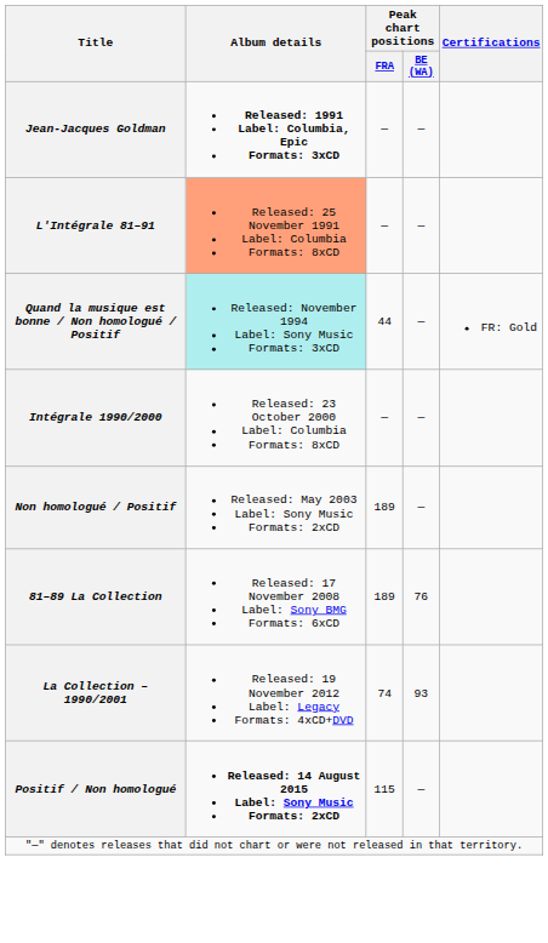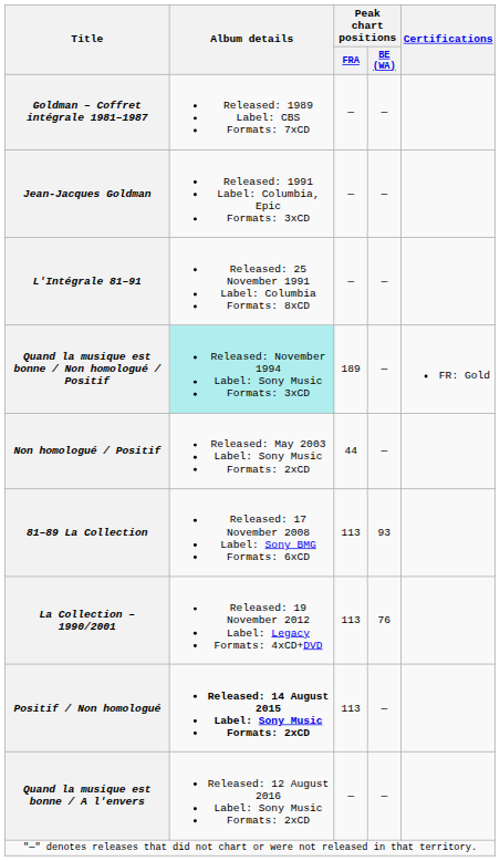+ row: Goldman – Coffret intégrale 1981–1987 | Released: 1989 Label: CBS Formats: 7xCD | — | —
Jean-Jacques Goldman | Album details: bold -> normal
L'Intégrale 81–91 | Album details: lightsalmon background -> no background
Quand la musique est bonne / Non homologué / Positif | Peak chart positions / FRA: 44 -> 189
- row: Intégrale 1990/2000 | Released: 23 October 2000 Label: Columbia Formats: 8xCD | — | —
Non homologué / Positif | Peak chart positions / FRA: 189 -> 44
81–89 La Collection | Peak chart positions / FRA: 189 -> 113
81–89 La Collection | Peak chart positions / BE (WA): 76 -> 93
La Collection – 1990/2001 | Peak chart positions / FRA: 74 -> 113
La Collection – 1990/2001 | Peak chart positions / BE (WA): 93 -> 76
Positif / Non homologué | Peak chart positions / FRA: 115 -> 113
+ row: Quand la musique est bonne / A l'envers | Released: 12 August 2016 Label: Sony Music Formats: 2xCD | — | —
